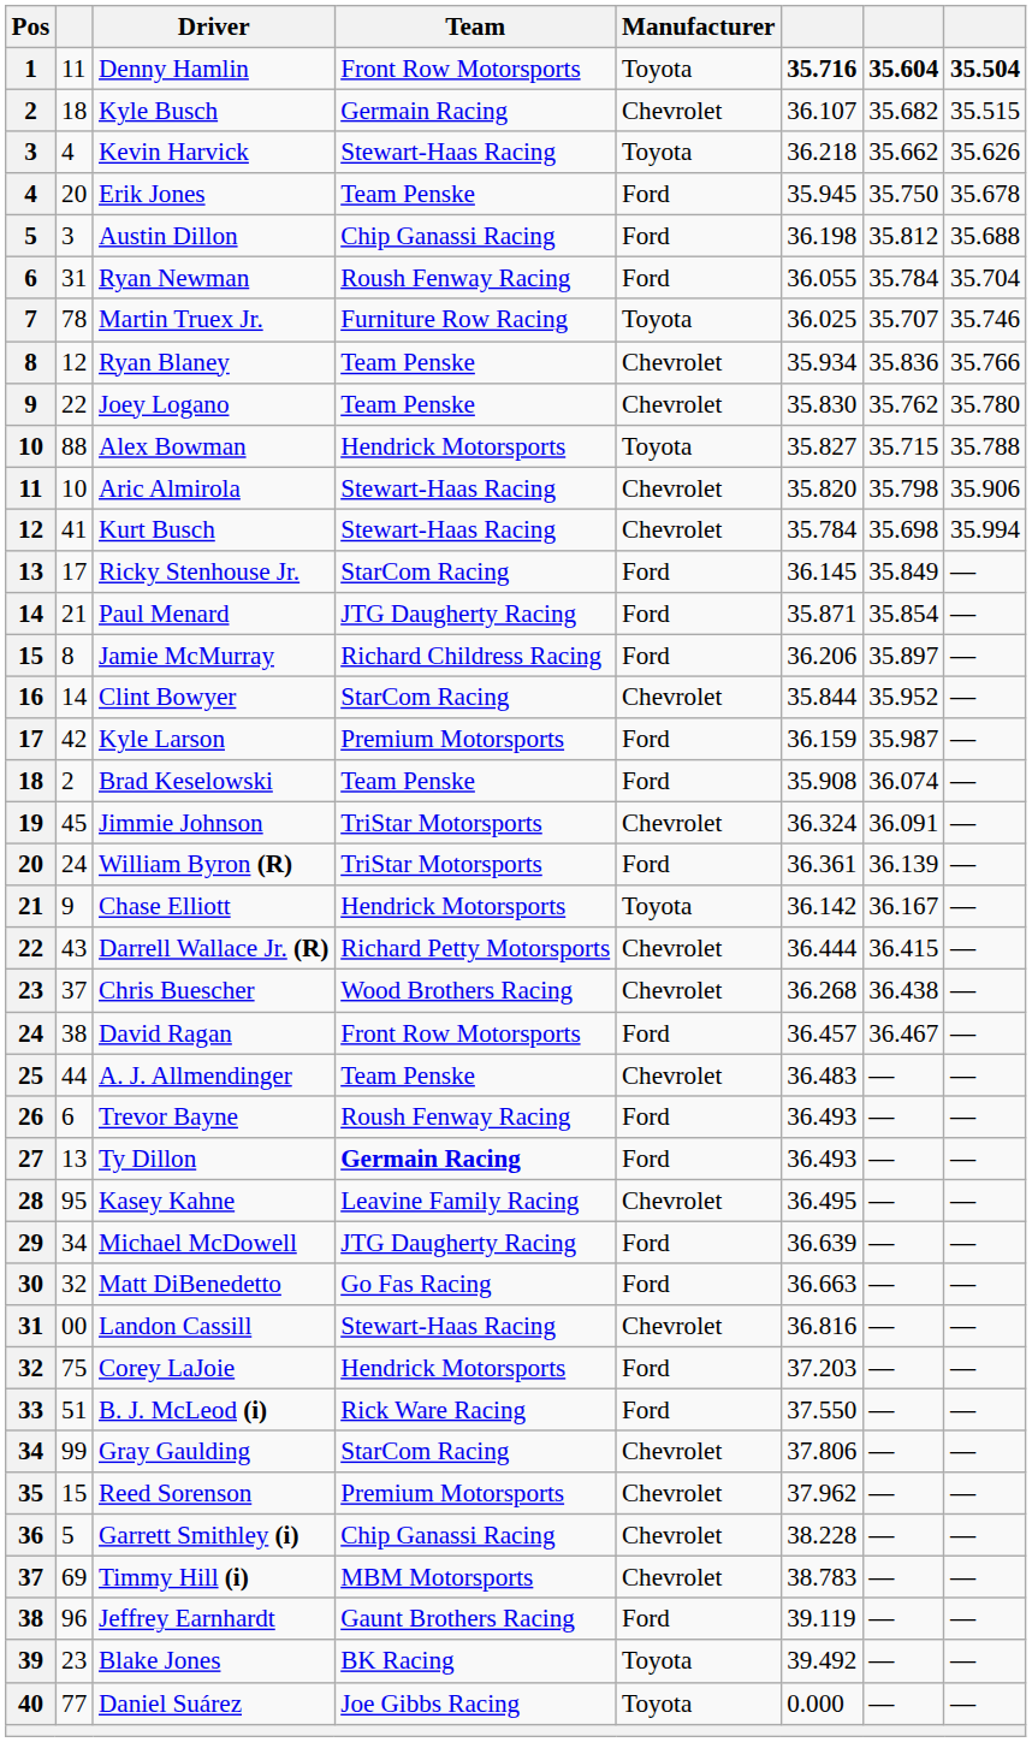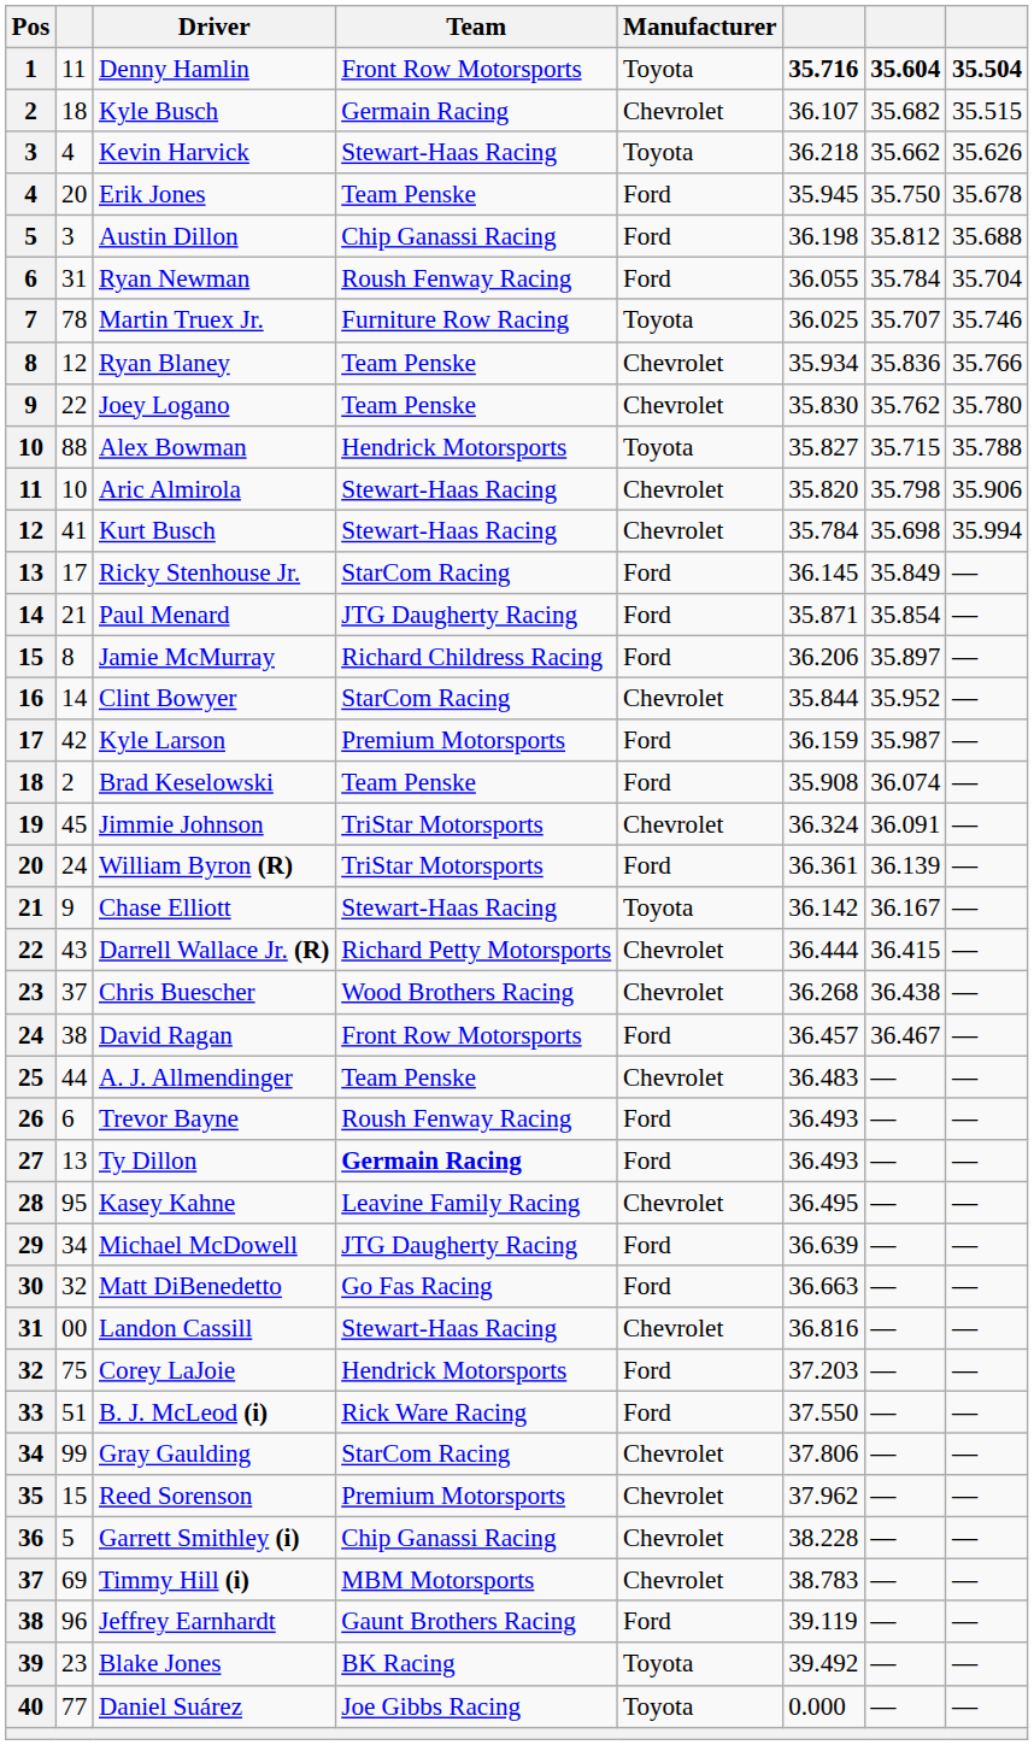Chase Elliott | Team: Hendrick Motorsports -> Stewart-Haas Racing
